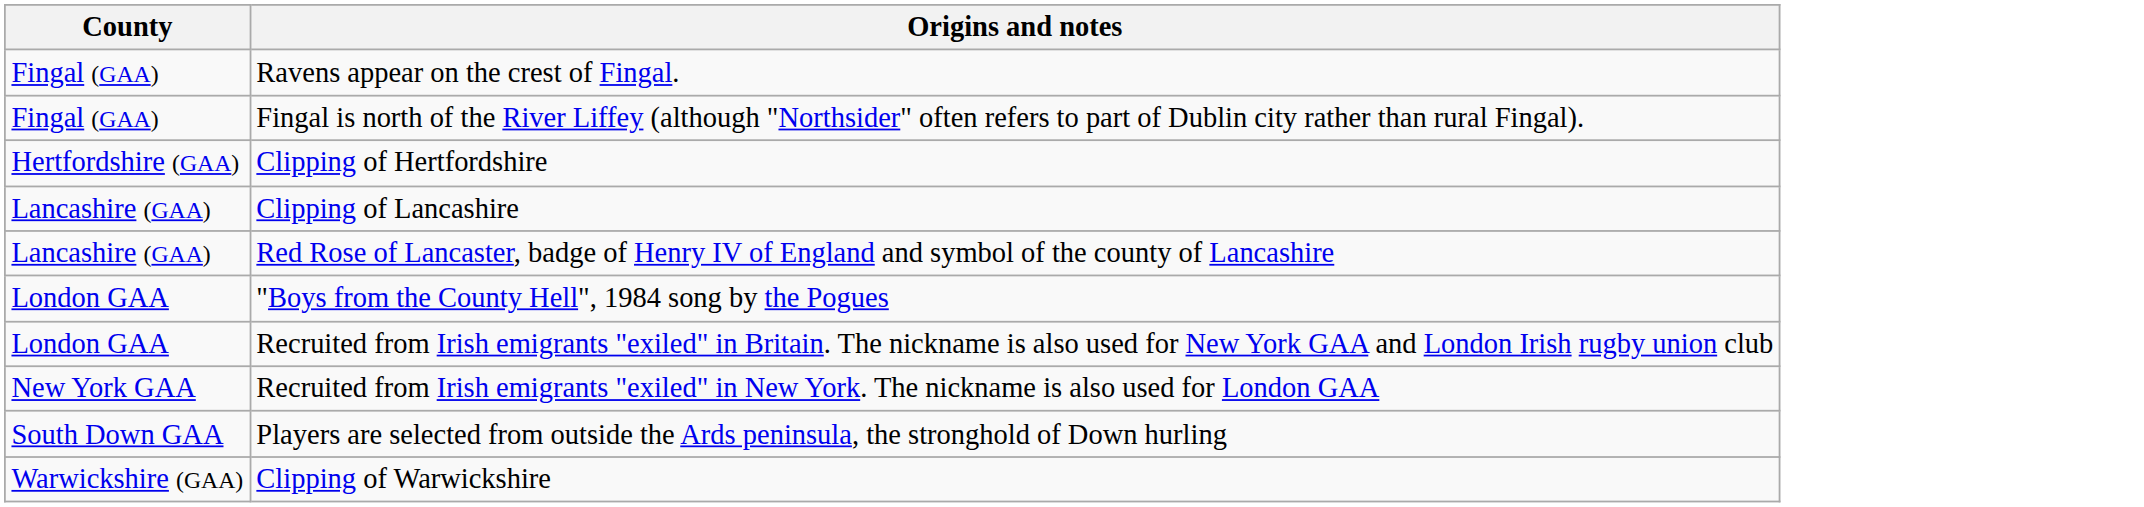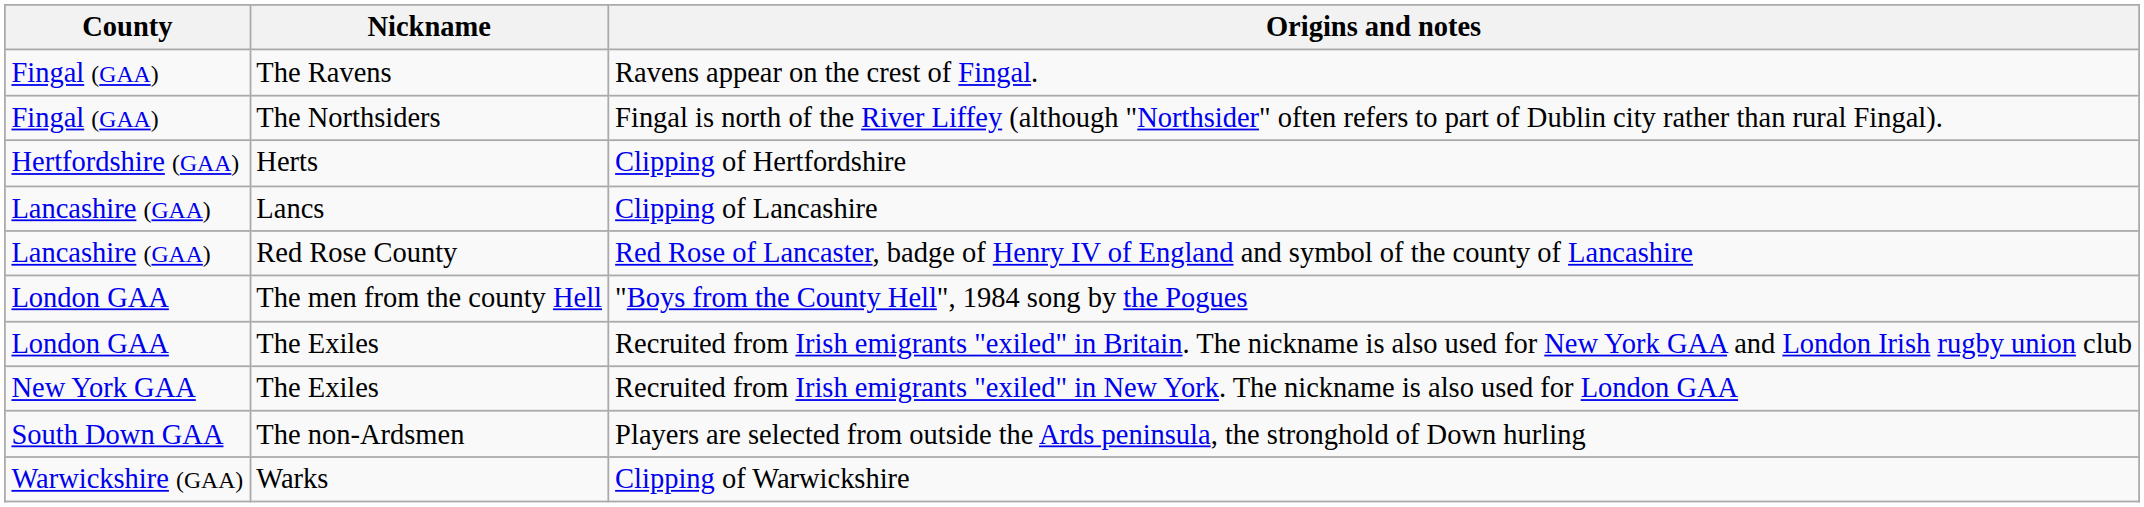+ column: Nickname | The Ravens | The Northsiders | Herts | Lancs | Red Rose County | The men from the county Hell | The Exiles | The Exiles | The non-Ardsmen | Warks
